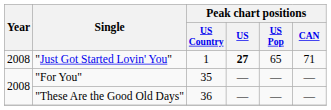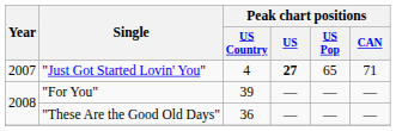"Just Got Started Lovin' You" | Year: 2008 -> 2007
"Just Got Started Lovin' You" | Peak chart positions / US Country: 1 -> 4
"For You" | Peak chart positions / US Country: 35 -> 39
